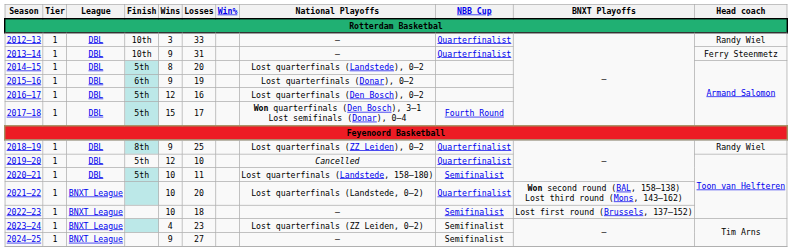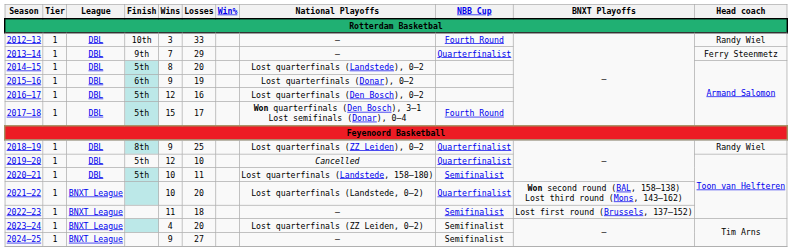2012–13 | NBB Cup: Quarterfinalist -> Fourth Round
2013–14 | Finish: 10th -> 9th
2013–14 | Wins: 9 -> 7
2013–14 | Losses: 31 -> 29
2022–23 | Wins: 10 -> 11
2023–24 | Losses: 23 -> 20
